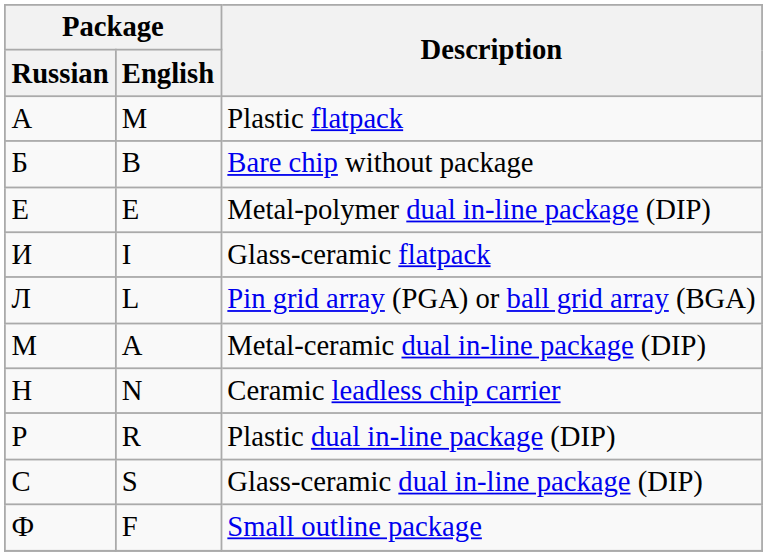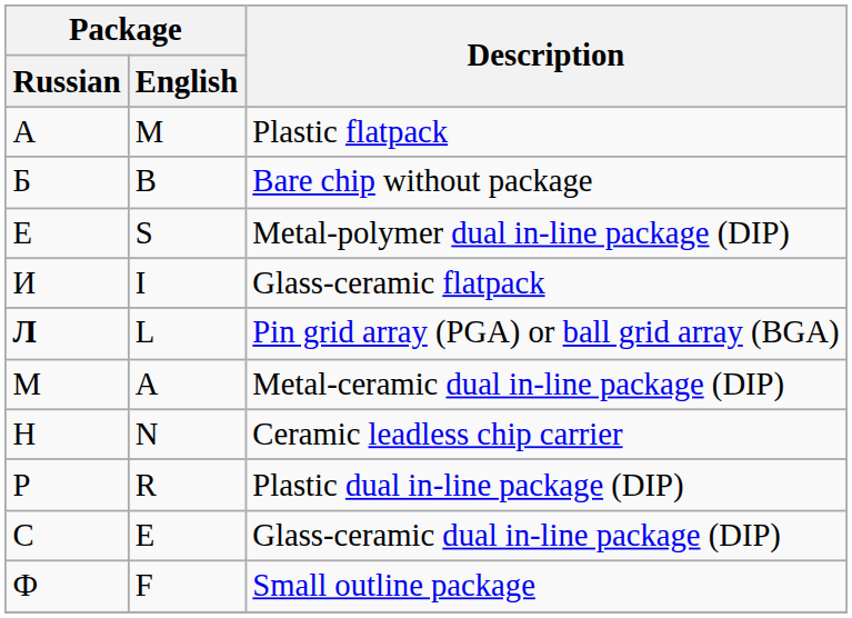Metal-polymer dual in-line package (DIP) | Package / English: E -> S
Pin grid array (PGA) or ball grid array (BGA) | Package / Russian: normal -> bold
Glass-ceramic dual in-line package (DIP) | Package / English: S -> E
